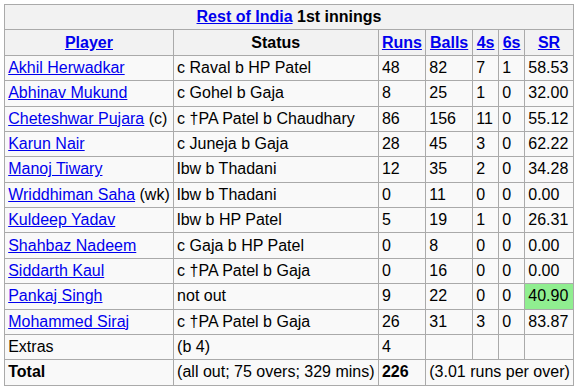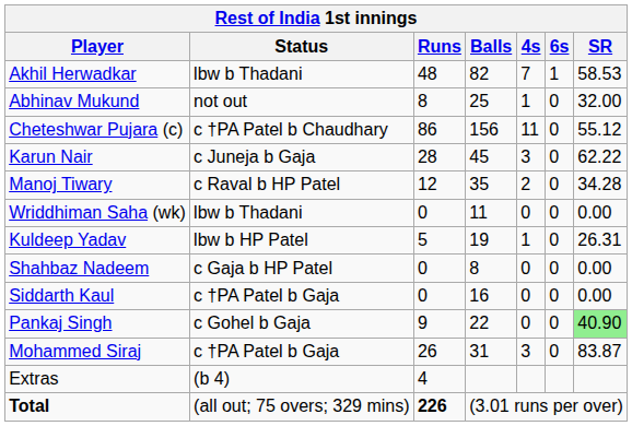Akhil Herwadkar | Status: c Raval b HP Patel -> lbw b Thadani
Abhinav Mukund | Status: c Gohel b Gaja -> not out
Manoj Tiwary | Status: lbw b Thadani -> c Raval b HP Patel
Pankaj Singh | Status: not out -> c Gohel b Gaja
